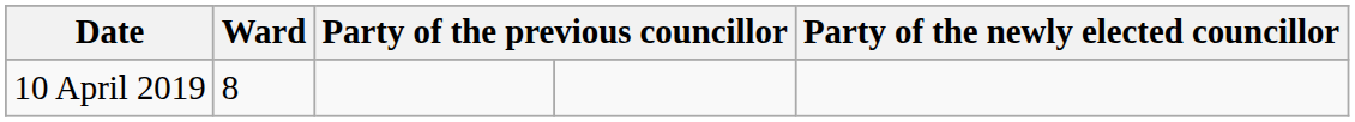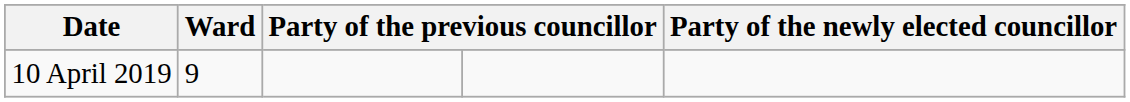10 April 2019 | Ward: 8 -> 9
